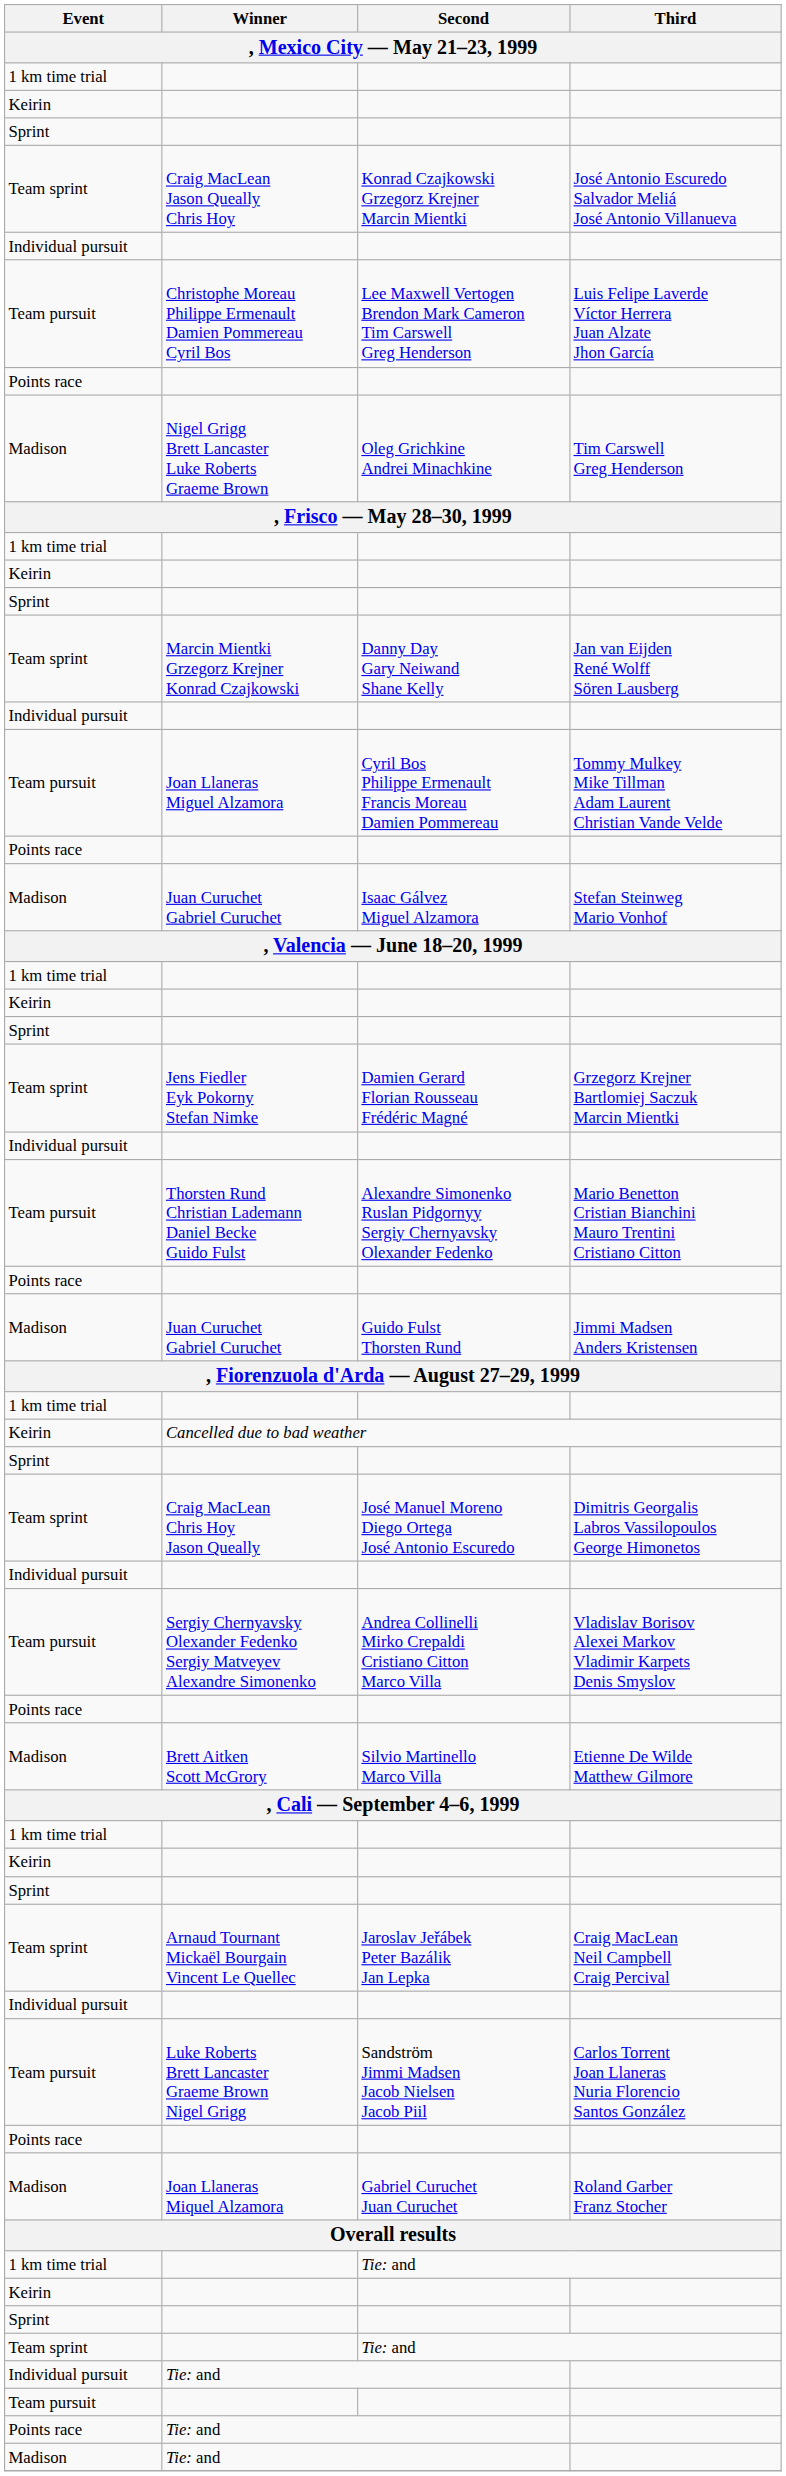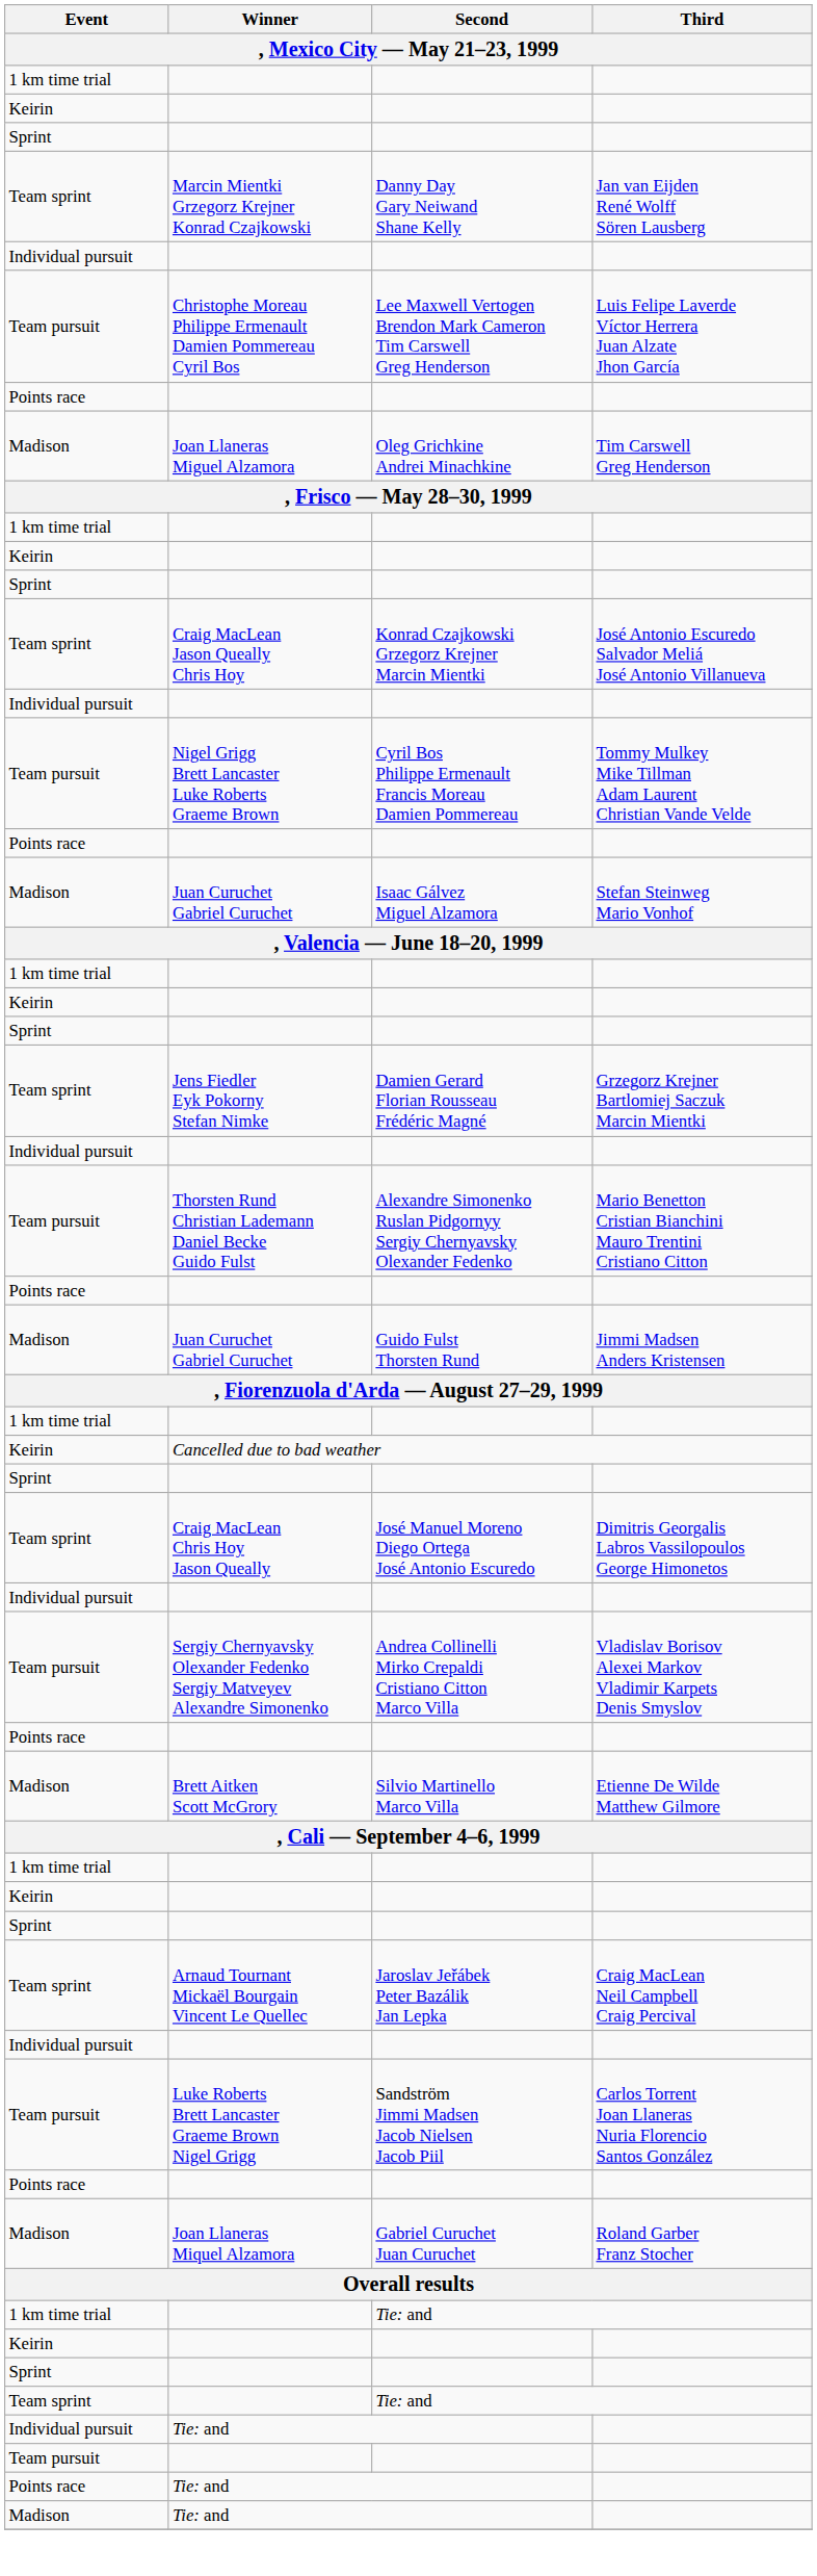rows swapped: Konrad Czajkowski Grzegorz Krejner Marcin Mientki <-> Danny Day Gary Neiwand Shane Kelly
Oleg Grichkine Andrei Minachkine | Winner: Nigel Grigg Brett Lancaster Luke Roberts Graeme Brown -> Joan Llaneras Miguel Alzamora
Cyril Bos Philippe Ermenault Francis Moreau Damien Pommereau | Winner: Joan Llaneras Miguel Alzamora -> Nigel Grigg Brett Lancaster Luke Roberts Graeme Brown
